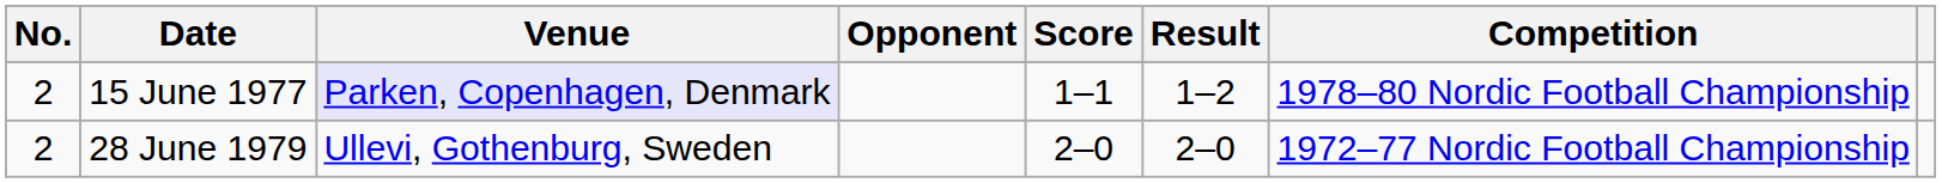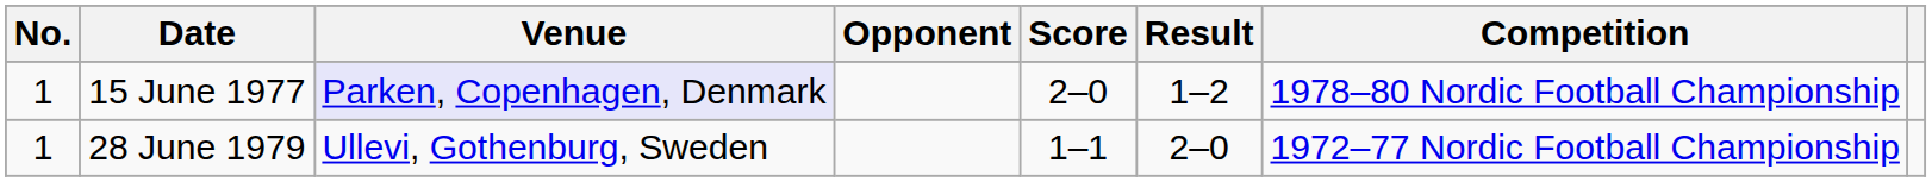15 June 1977 | No.: 2 -> 1
15 June 1977 | Score: 1–1 -> 2–0
28 June 1979 | No.: 2 -> 1
28 June 1979 | Score: 2–0 -> 1–1
